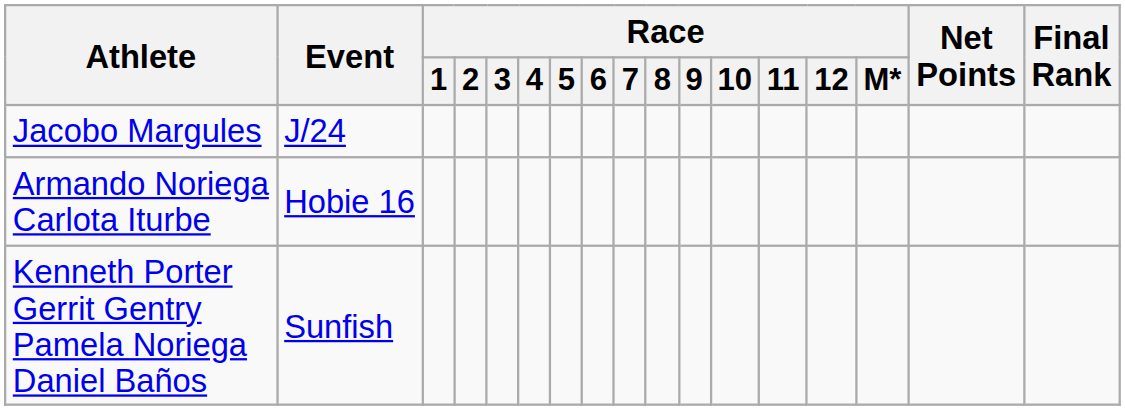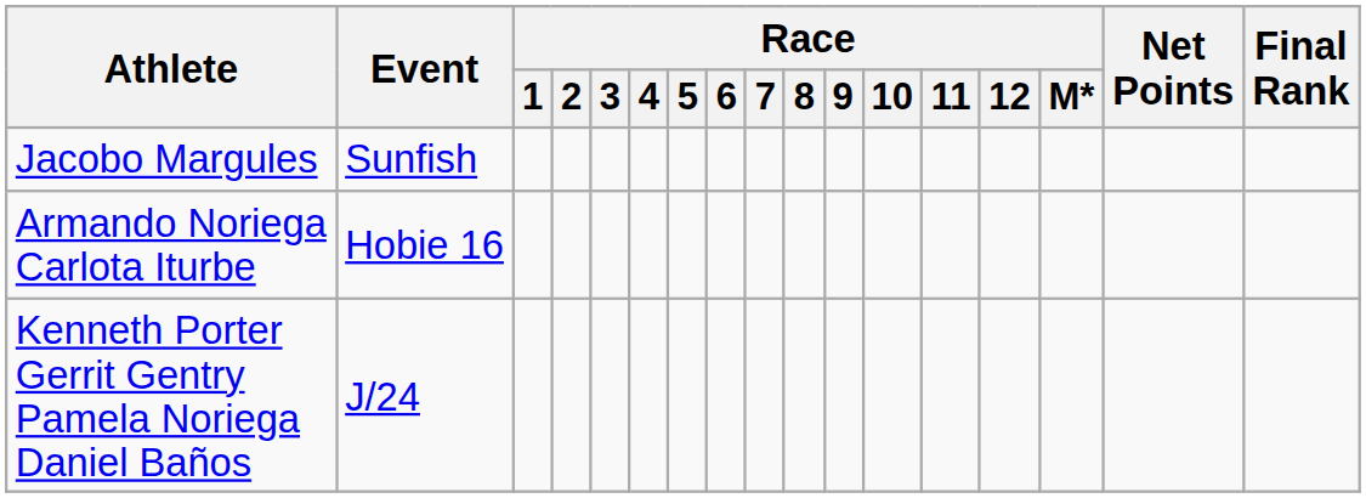Jacobo Margules | Event: J/24 -> Sunfish
Kenneth Porter Gerrit Gentry Pamela Noriega Daniel Baños | Event: Sunfish -> J/24
